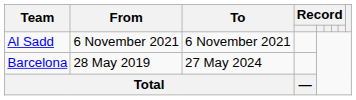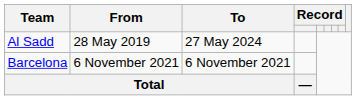Al Sadd | From: 6 November 2021 -> 28 May 2019
Al Sadd | To: 6 November 2021 -> 27 May 2024
Barcelona | From: 28 May 2019 -> 6 November 2021
Barcelona | To: 27 May 2024 -> 6 November 2021
